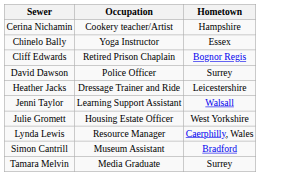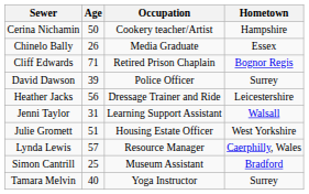+ column: Age | 50 | 26 | 71 | 39 | 56 | 31 | 51 | 57 | 25 | 40
Chinelo Bally | Occupation: Yoga Instructor -> Media Graduate
Tamara Melvin | Occupation: Media Graduate -> Yoga Instructor
